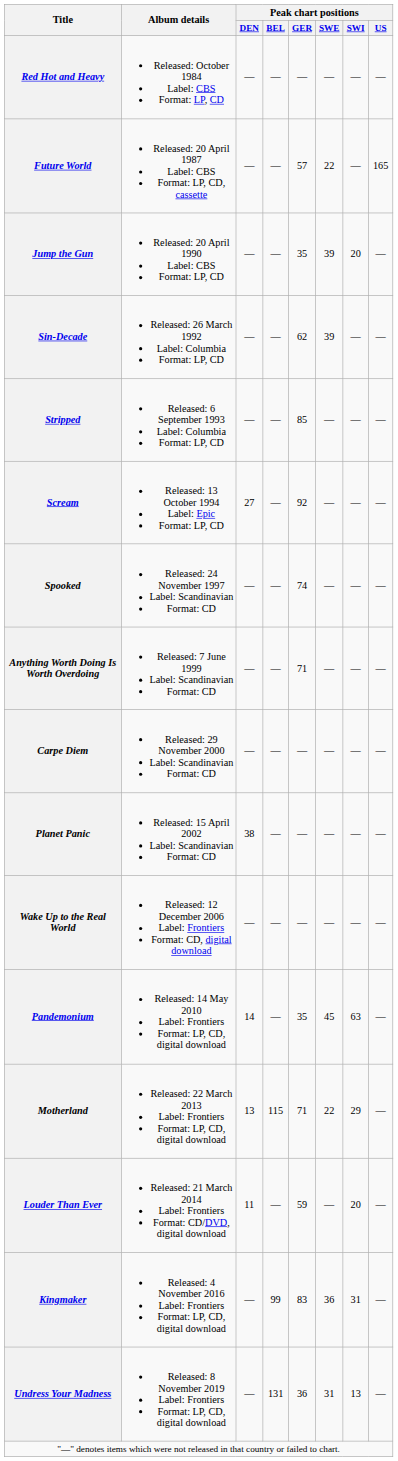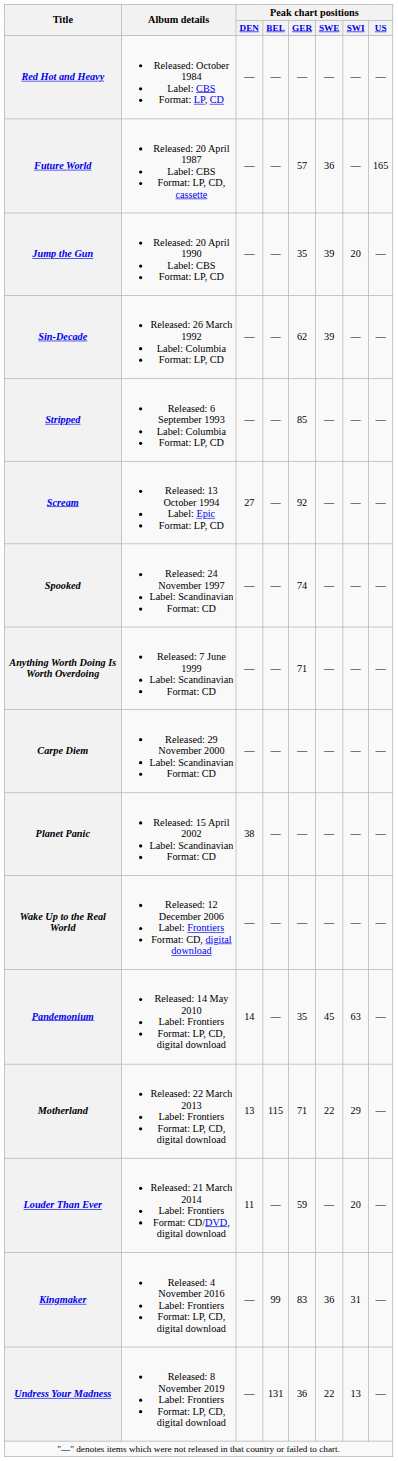Future World | Peak chart positions / SWE: 22 -> 36
Undress Your Madness | Peak chart positions / SWE: 31 -> 22
